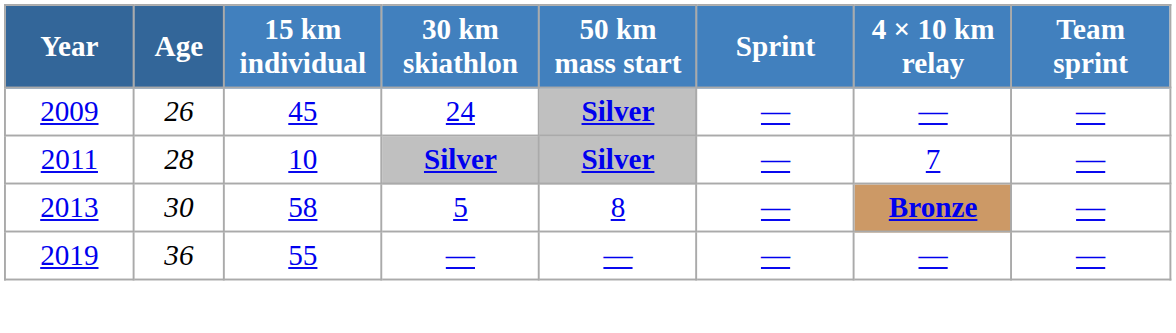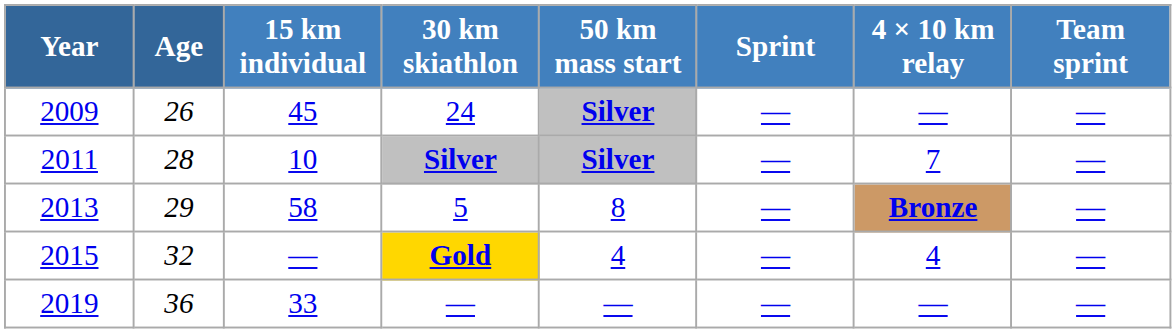2013 | Age: 30 -> 29
+ row: 2015 | 32 | — | Gold | 4 | — | 4 | —
2019 | 15 km individual: 55 -> 33
